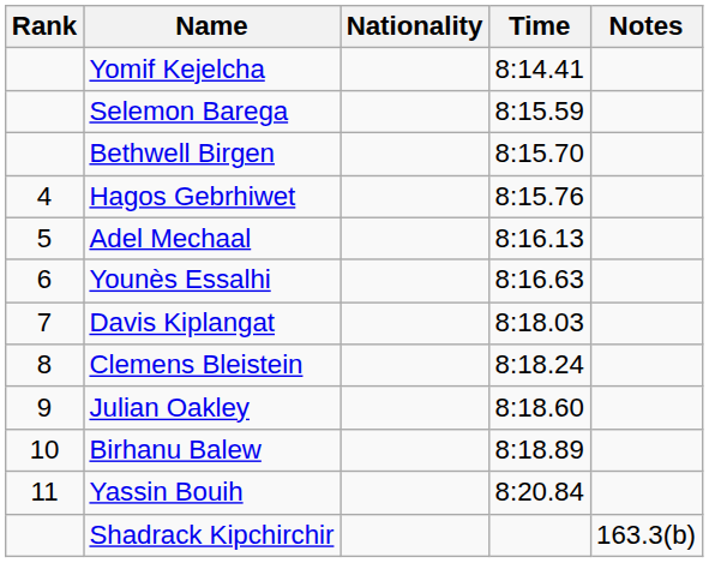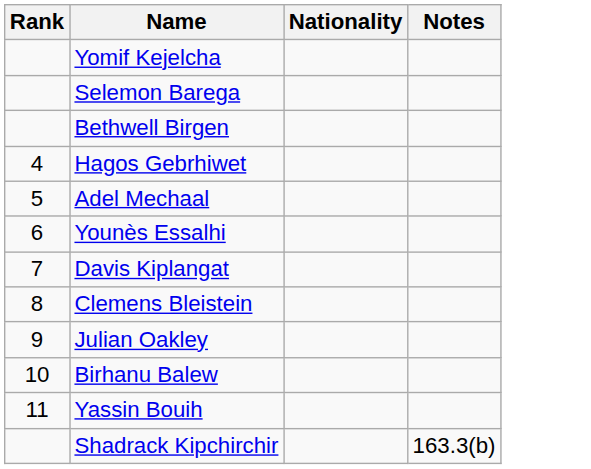- column: Time | 8:14.41 | 8:15.59 | 8:15.70 | 8:15.76 | 8:16.13 | 8:16.63 | 8:18.03 | 8:18.24 | 8:18.60 | 8:18.89 | 8:20.84
